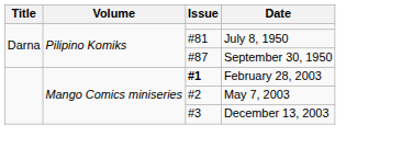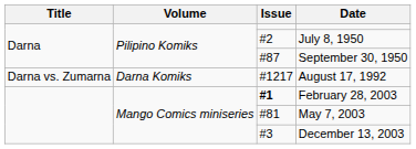July 8, 1950 | Issue: #81 -> #2
+ row: Darna vs. Zumarna | Darna Komiks | #1217 | August 17, 1992
May 7, 2003 | Issue: #2 -> #81
